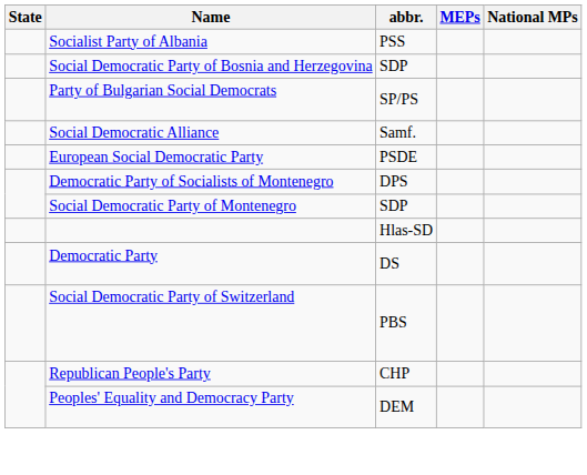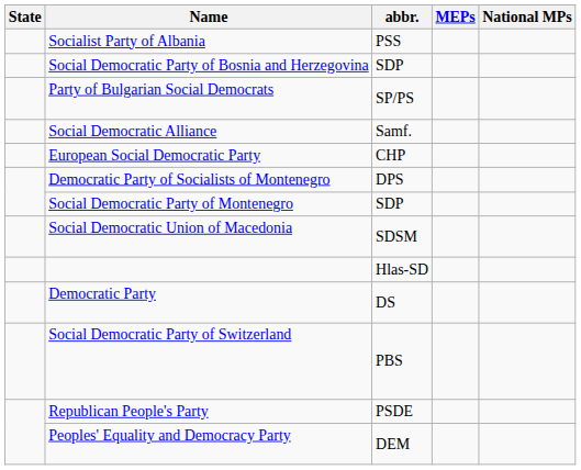European Social Democratic Party | abbr.: PSDE -> CHP
+ row: Social Democratic Union of Macedonia | SDSM
Republican People's Party | abbr.: CHP -> PSDE
